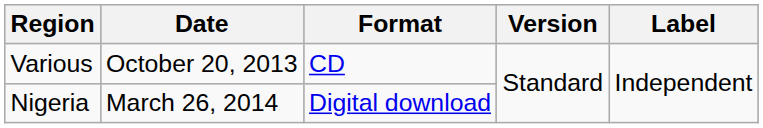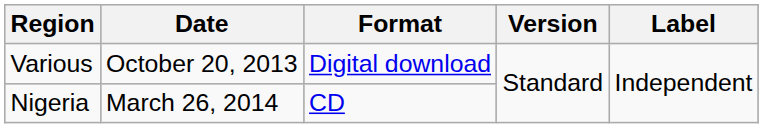Various | Format: CD -> Digital download
Nigeria | Format: Digital download -> CD
